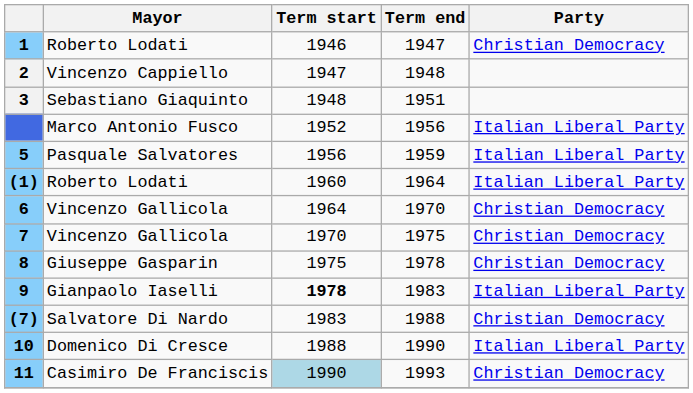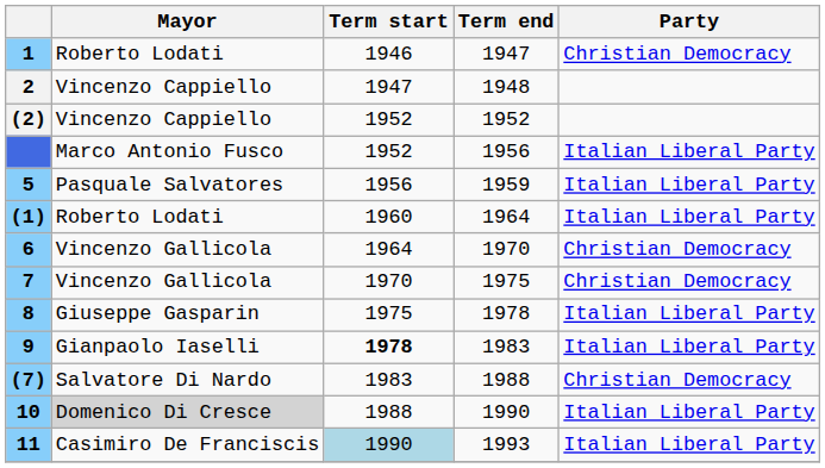- row: 3 | Sebastiano Giaquinto | 1948 | 1951
+ row: (2) | Vincenzo Cappiello | 1952 | 1952
8 | Party: Christian Democracy -> Italian Liberal Party
10 | Mayor: no background -> lightgrey background
11 | Party: Christian Democracy -> Italian Liberal Party
